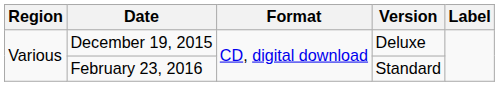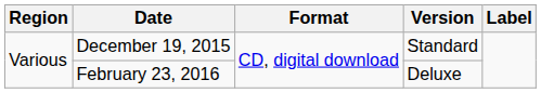December 19, 2015 | Version: Deluxe -> Standard
February 23, 2016 | Version: Standard -> Deluxe
